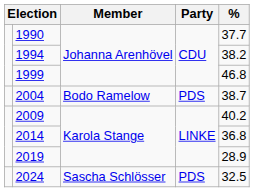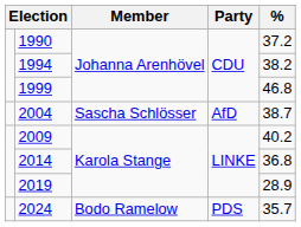1990 | %: 37.7 -> 37.2
2004 | Member: Bodo Ramelow -> Sascha Schlösser
2004 | Party: PDS -> AfD
2024 | Member: Sascha Schlösser -> Bodo Ramelow
2024 | %: 32.5 -> 35.7
